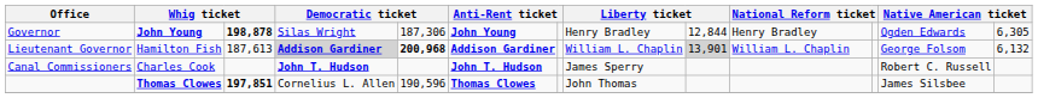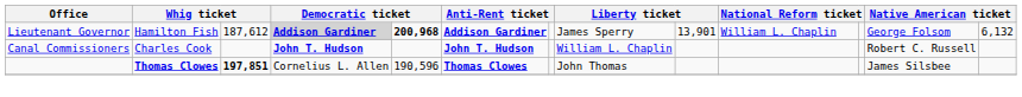- row: Governor | John Young | 198,878 | Silas Wright | 187,306 | John Young | Henry Bradley | 12,844 | Henry Bradley | Ogden Edwards | 6,305
Lieutenant Governor | column 3: 187,613 -> 187,612
Lieutenant Governor | column 8: William L. Chaplin -> James Sperry
Lieutenant Governor | column 9: lightgrey background -> no background
Canal Commissioners | column 8: James Sperry -> William L. Chaplin
